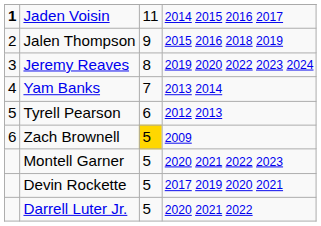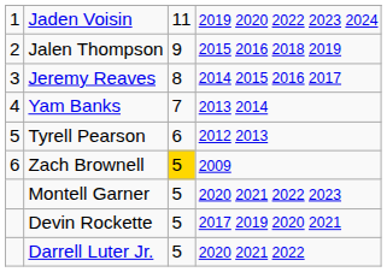Jaden Voisin | column 1: bold -> normal
Jaden Voisin | column 4: 2014 2015 2016 2017 -> 2019 2020 2022 2023 2024
Jeremy Reaves | column 4: 2019 2020 2022 2023 2024 -> 2014 2015 2016 2017
